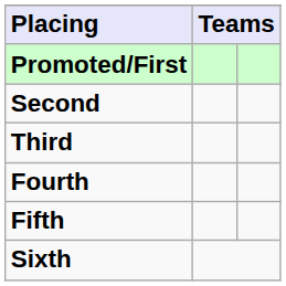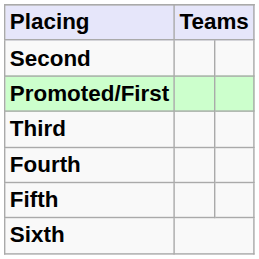rows swapped: Promoted/First <-> Second
